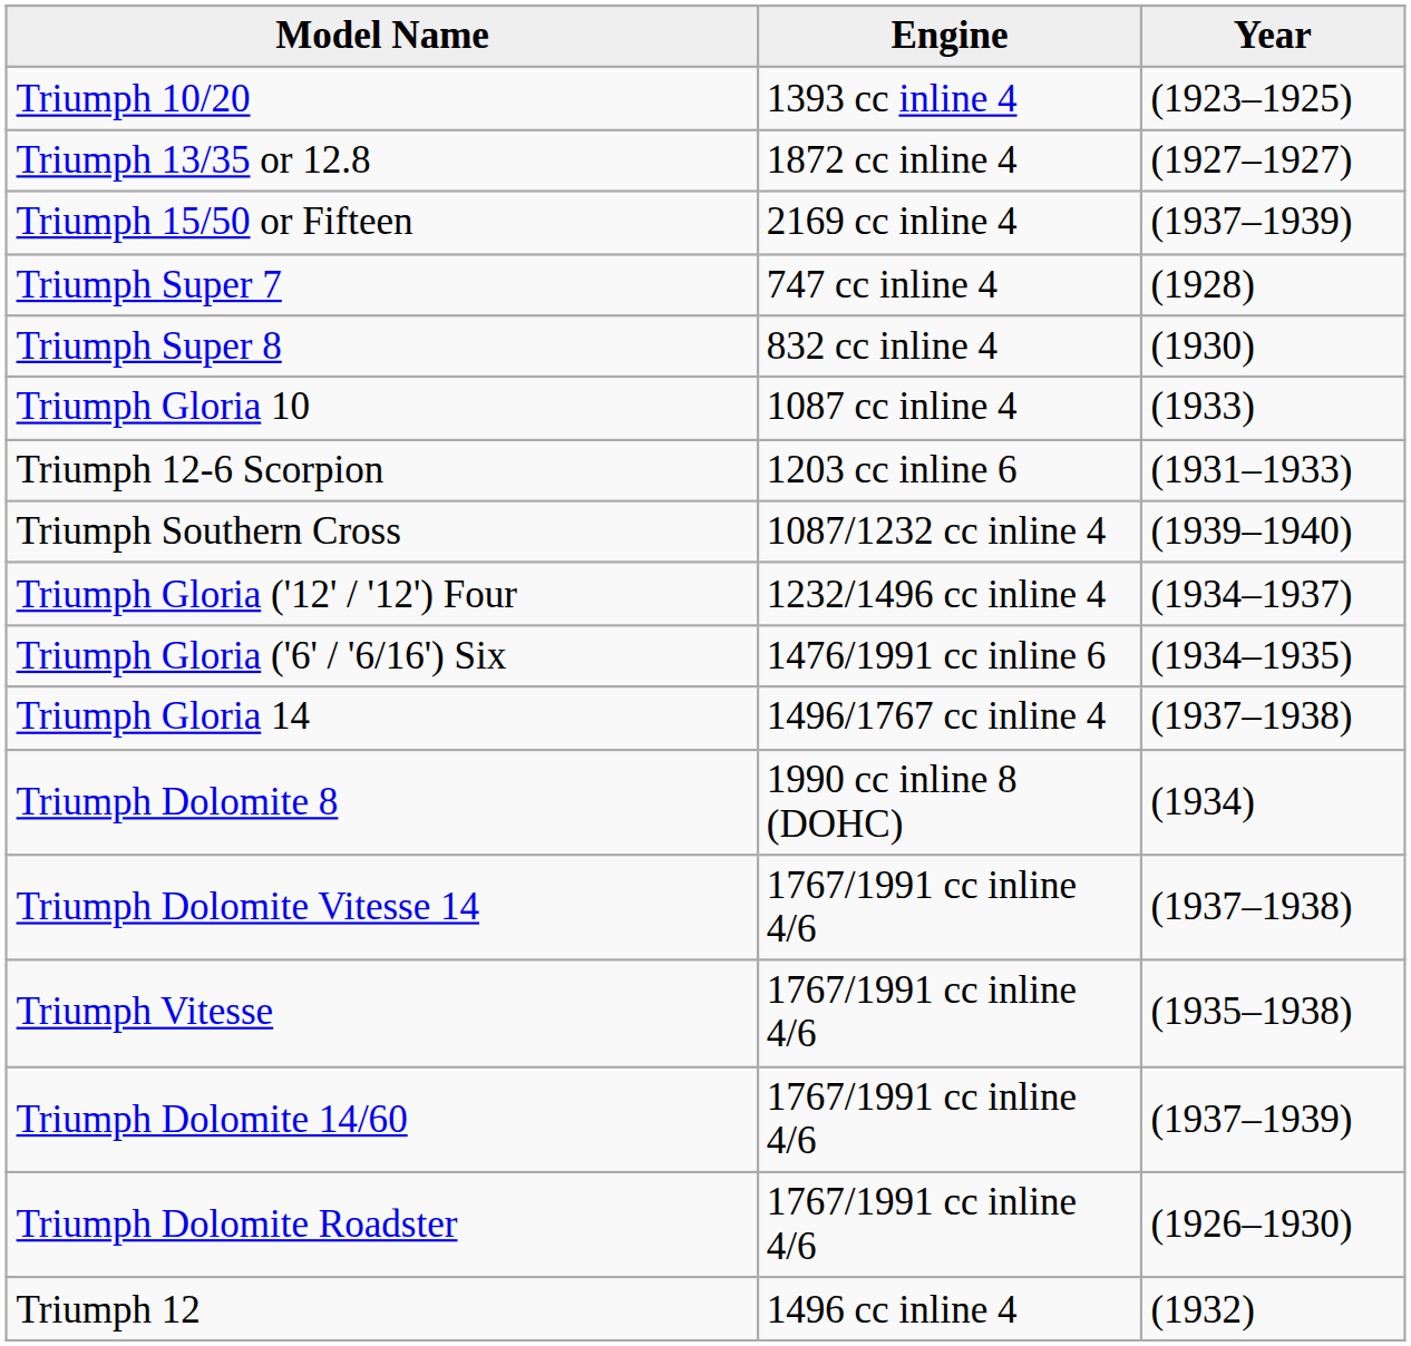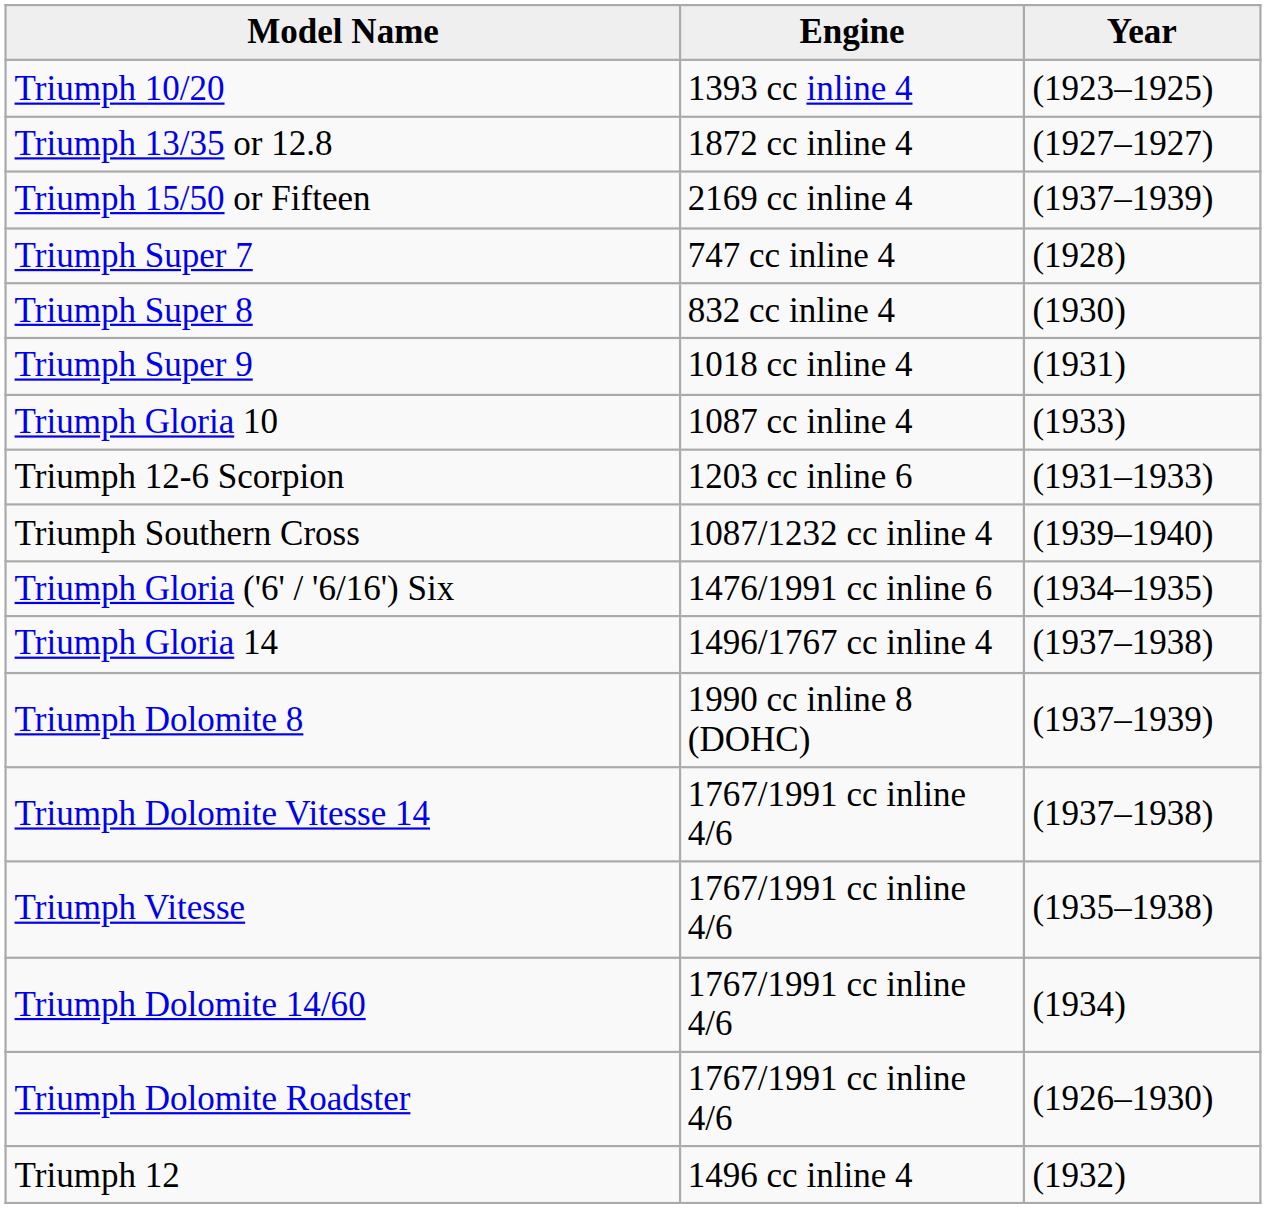+ row: Triumph Super 9 | 1018 cc inline 4 | (1931)
- row: Triumph Gloria ('12' / '12') Four | 1232/1496 cc inline 4 | (1934–1937)
Triumph Dolomite 8 | Year: (1934) -> (1937–1939)
Triumph Dolomite 14/60 | Year: (1937–1939) -> (1934)
